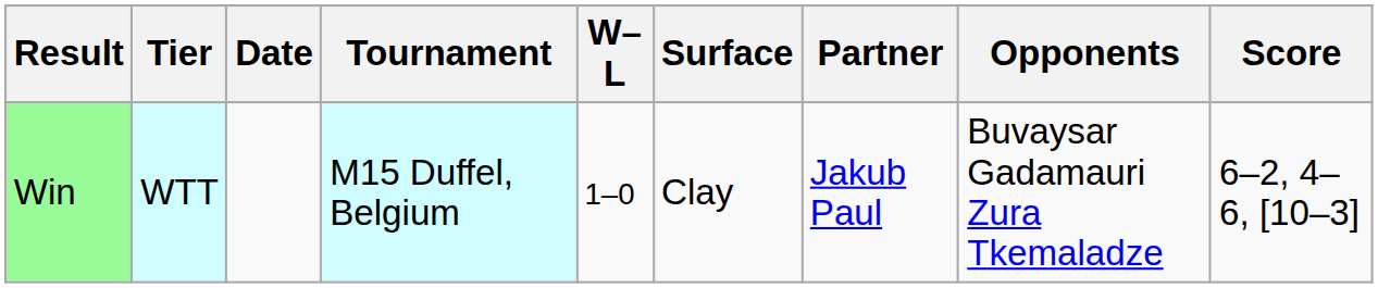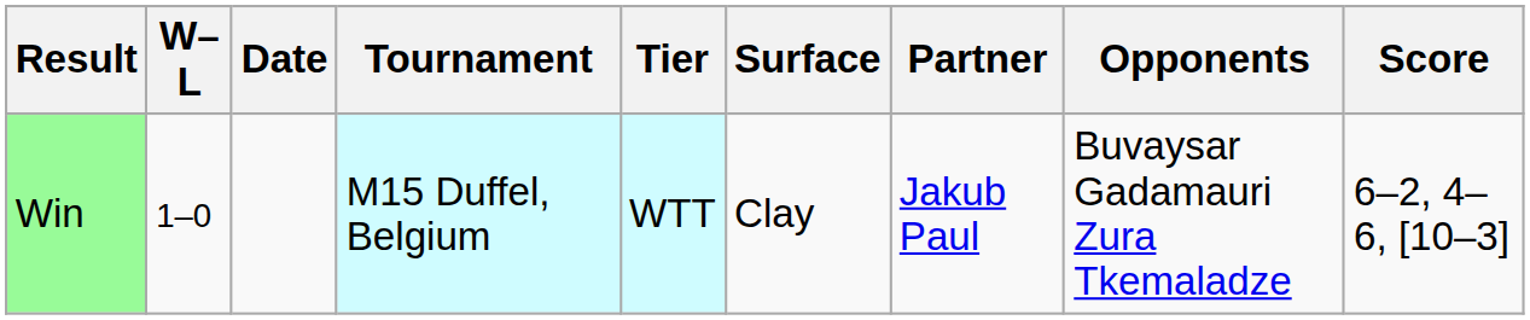columns swapped: W–L <-> Tier
